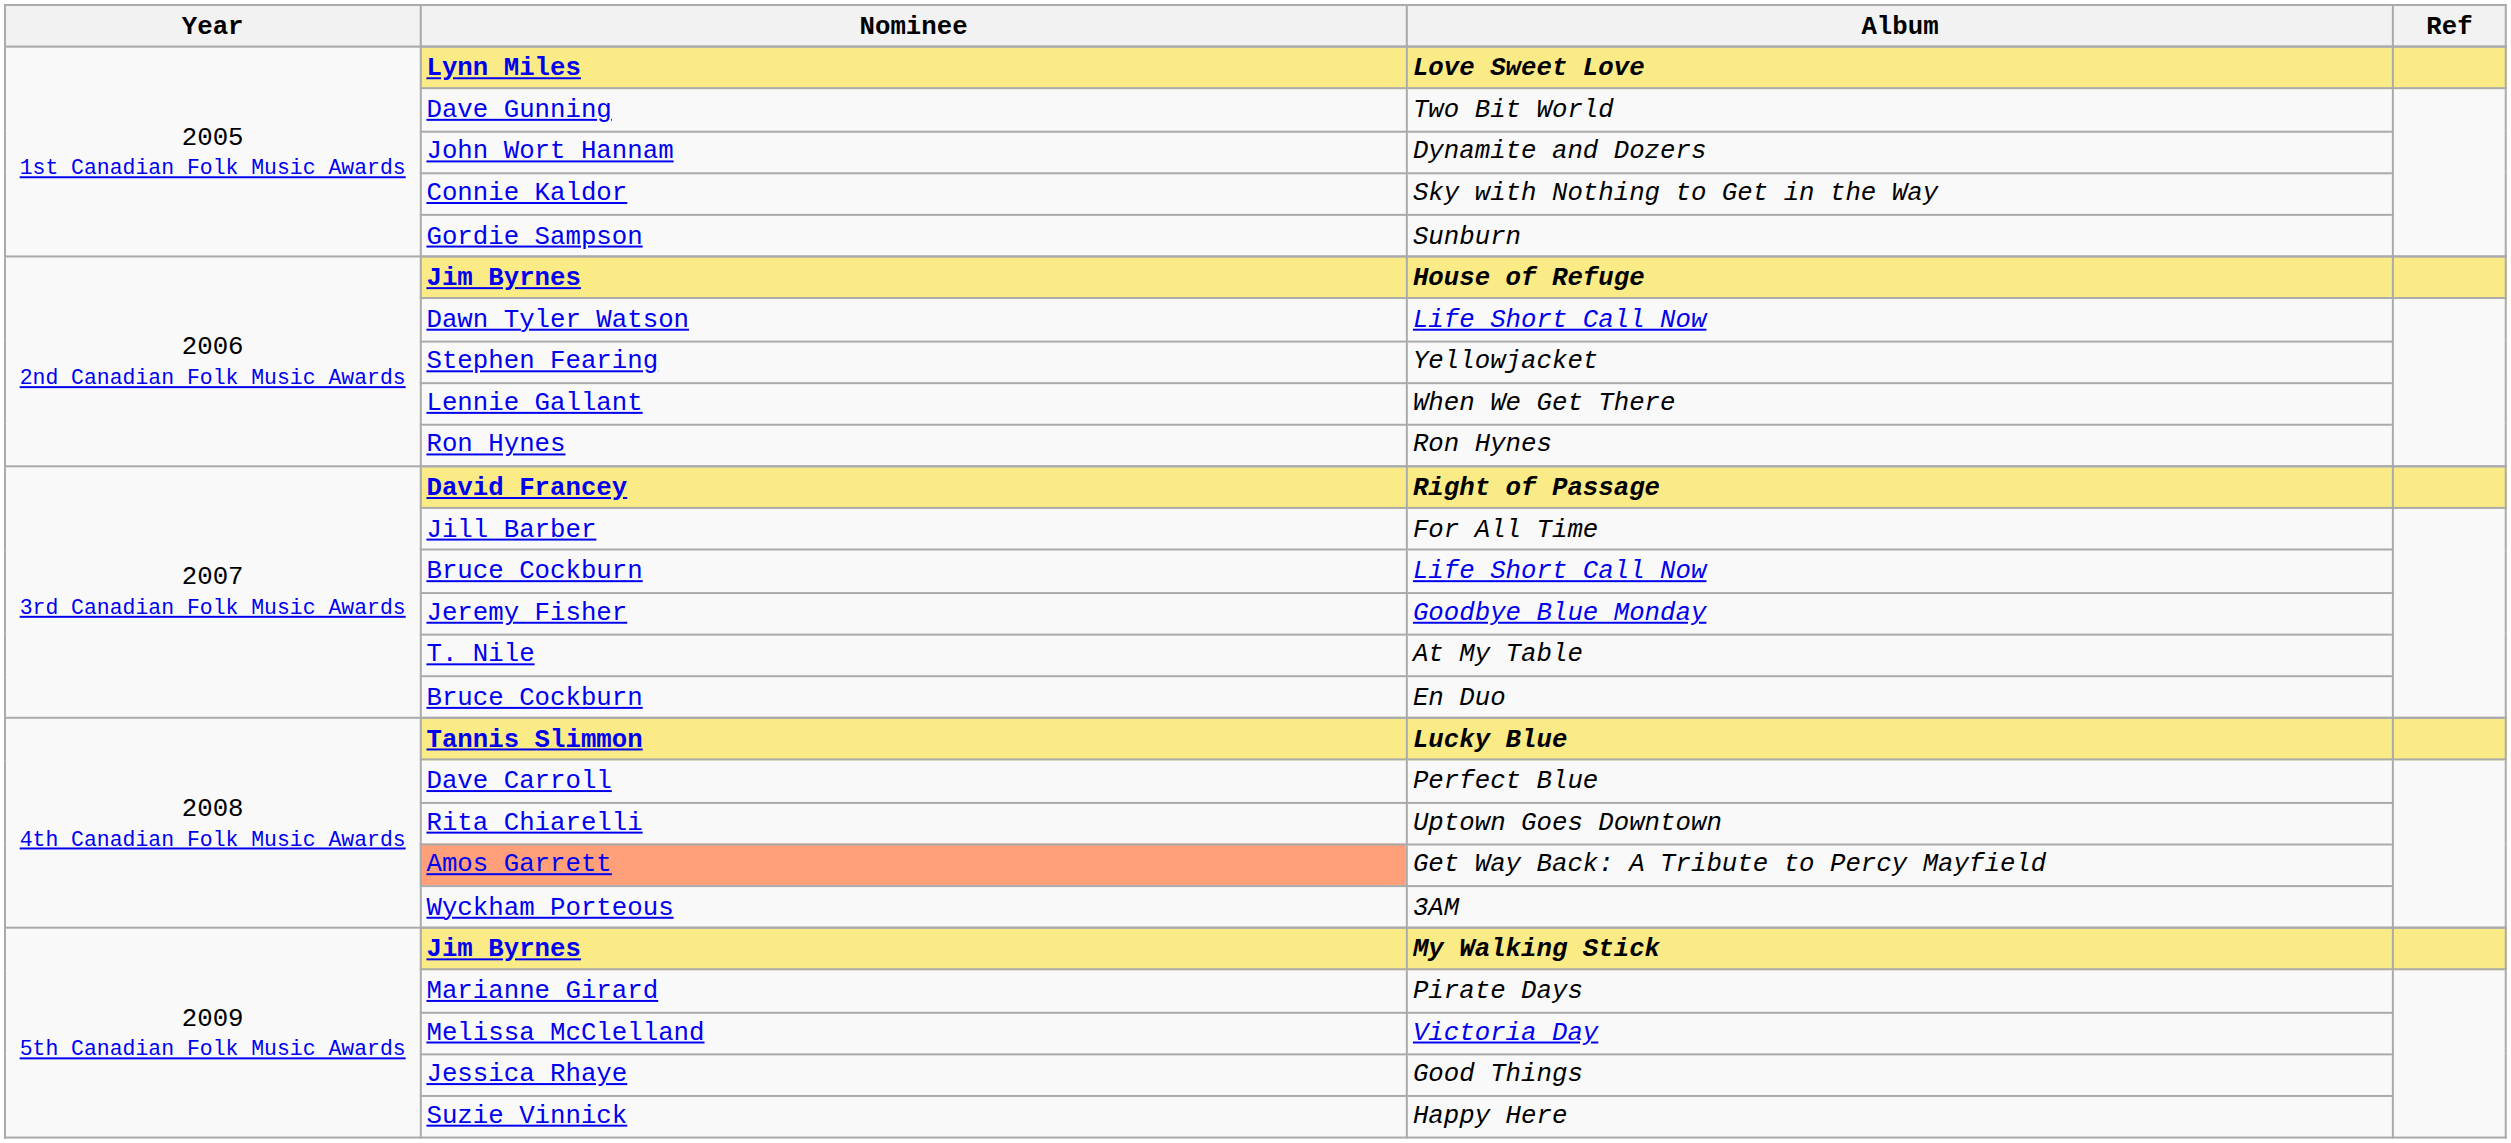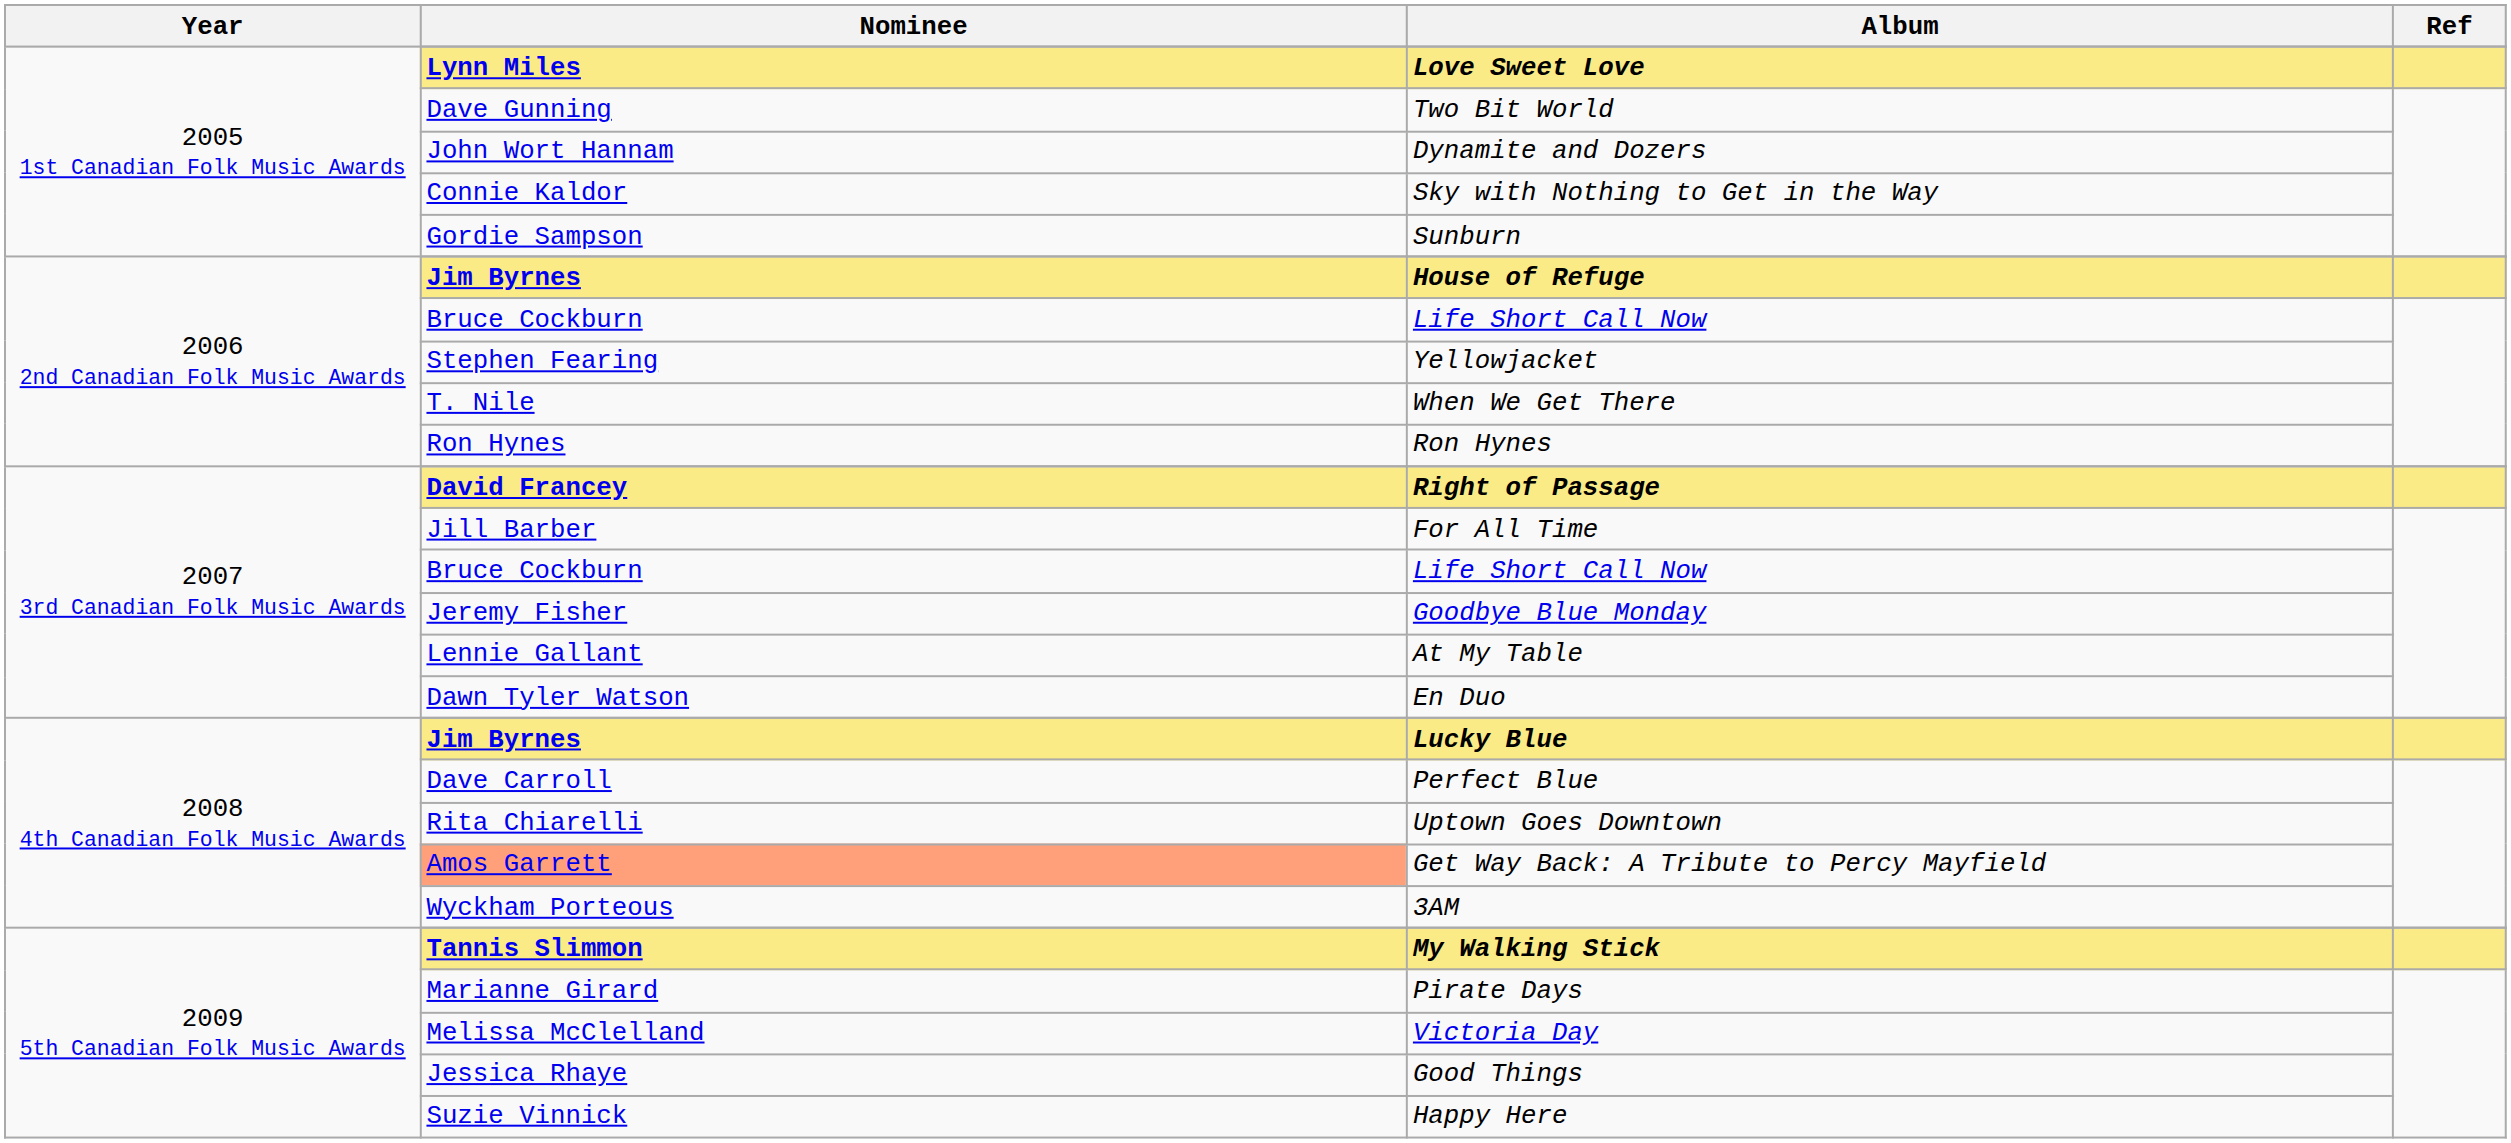2006 2nd Canadian Folk Music Awards / Life Short Call Now | Nominee: Dawn Tyler Watson -> Bruce Cockburn
When We Get There | Nominee: Lennie Gallant -> T. Nile
At My Table | Nominee: T. Nile -> Lennie Gallant
En Duo | Nominee: Bruce Cockburn -> Dawn Tyler Watson
Lucky Blue | Nominee: Tannis Slimmon -> Jim Byrnes
My Walking Stick | Nominee: Jim Byrnes -> Tannis Slimmon
